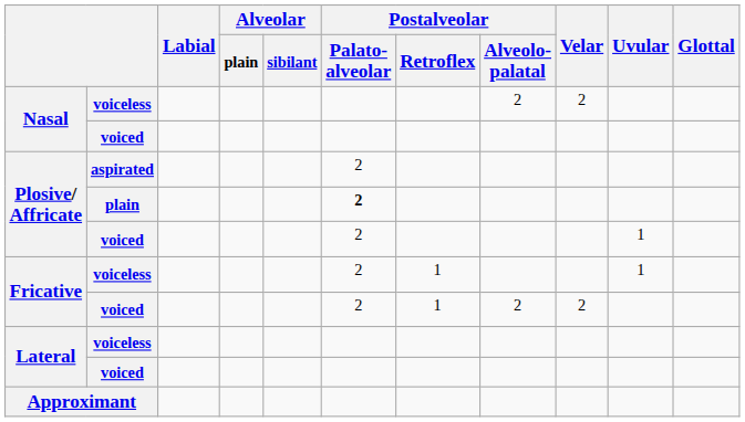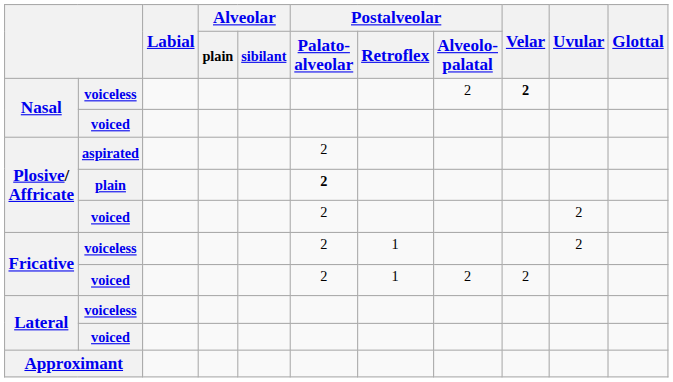Nasal / voiceless | Velar: normal -> bold
Plosive/ Affricate / voiced | Uvular: 1 -> 2
Fricative / voiceless | Uvular: 1 -> 2
